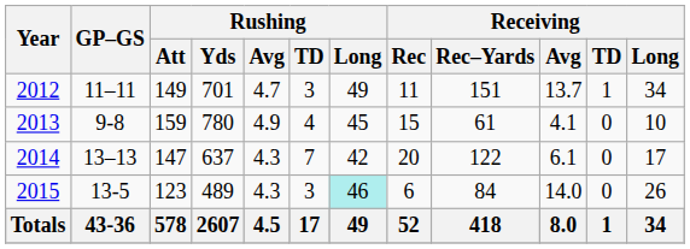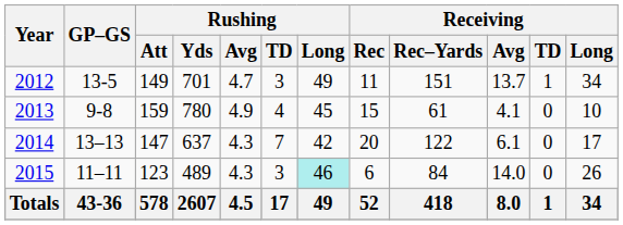2012 | GP–GS: 11–11 -> 13-5
2015 | GP–GS: 13-5 -> 11–11
